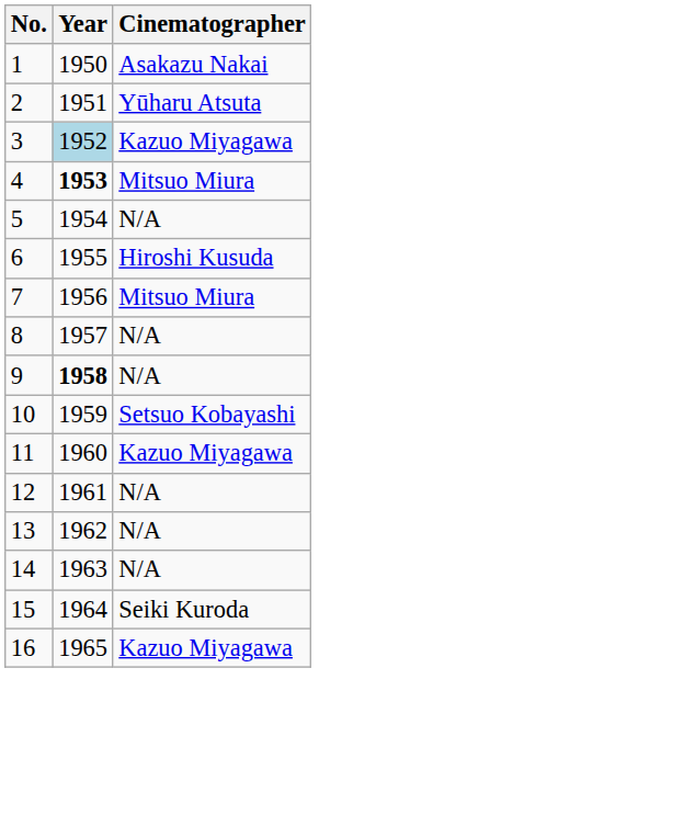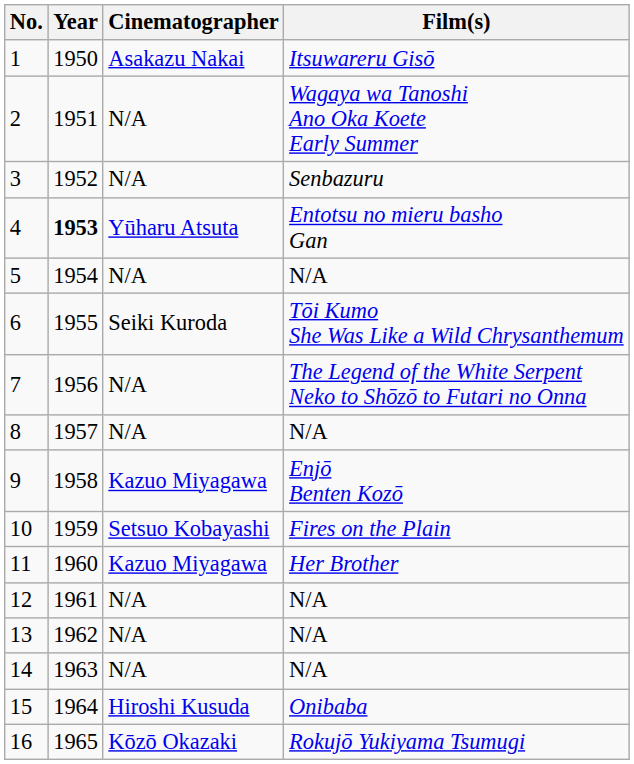+ column: Film(s) | Itsuwareru Gisō | Wagaya wa Tanoshi Ano Oka Koete Early Summer | Senbazuru | Entotsu no mieru basho Gan | N/A | Tōi Kumo She Was Like a Wild Chrysanthemum | The Legend of the White Serpent Neko to Shōzō to Futari no Onna | N/A | Enjō Benten Kozō | Fires on the Plain | Her Brother | N/A | N/A | N/A | Onibaba | Rokujō Yukiyama Tsumugi
2 | Cinematographer: Yūharu Atsuta -> N/A
3 | Year: lightblue background -> no background
3 | Cinematographer: Kazuo Miyagawa -> N/A
4 | Cinematographer: Mitsuo Miura -> Yūharu Atsuta
6 | Cinematographer: Hiroshi Kusuda -> Seiki Kuroda
7 | Cinematographer: Mitsuo Miura -> N/A
9 | Year: bold -> normal
9 | Cinematographer: N/A -> Kazuo Miyagawa
15 | Cinematographer: Seiki Kuroda -> Hiroshi Kusuda
16 | Cinematographer: Kazuo Miyagawa -> Kōzō Okazaki
